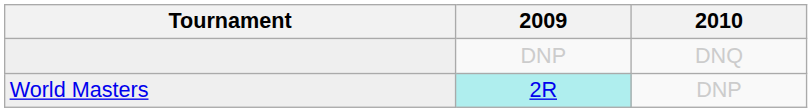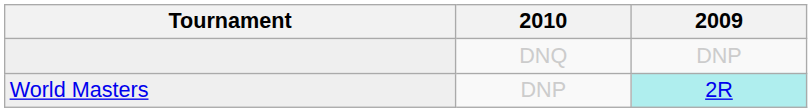columns swapped: 2009 <-> 2010
